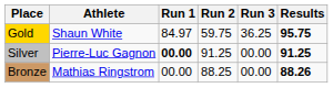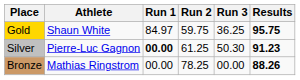Silver | Run 2: 91.25 -> 61.25
Silver | Run 3: 00.00 -> 50.30
Silver | Results: 91.25 -> 91.23
Bronze | Run 2: 88.25 -> 78.25
